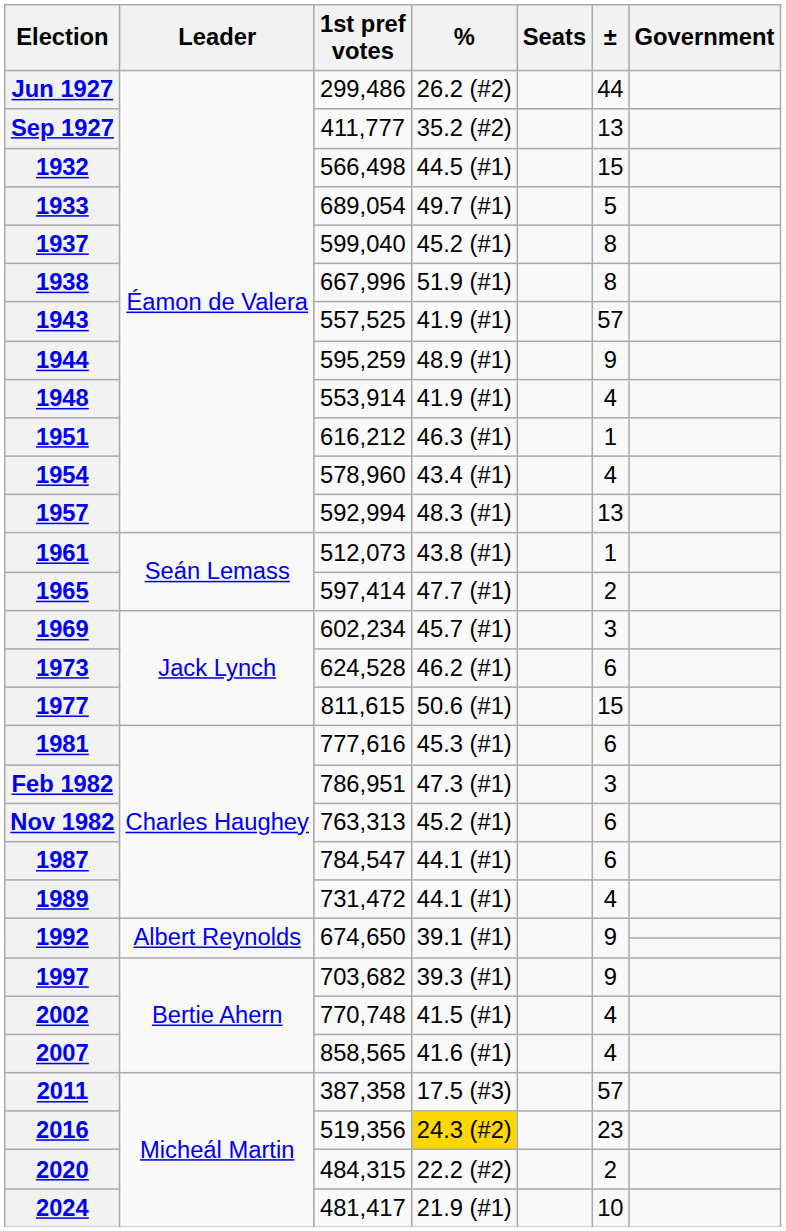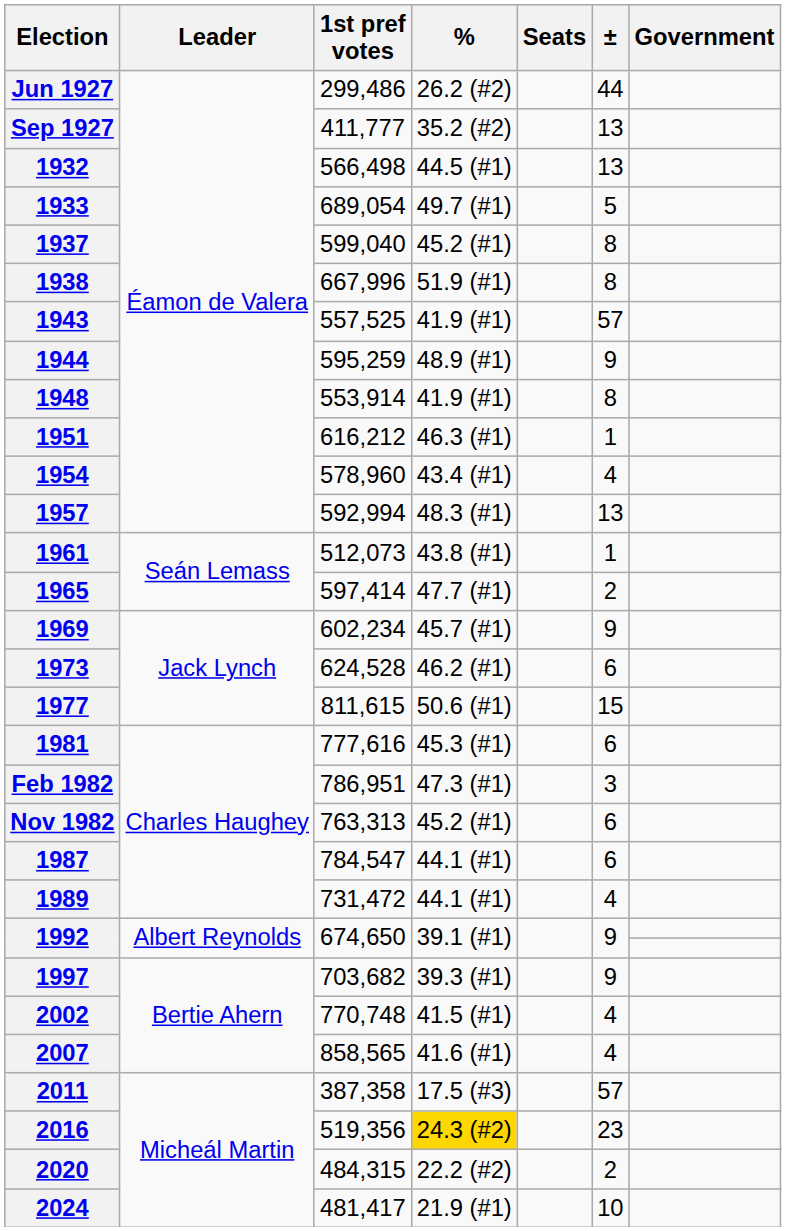1932 | ±: 15 -> 13
1948 | ±: 4 -> 8
1969 | ±: 3 -> 9
